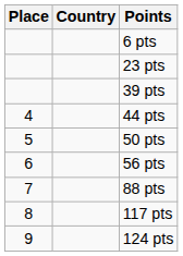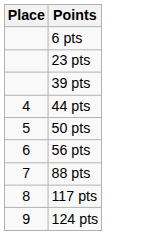- column: Country
